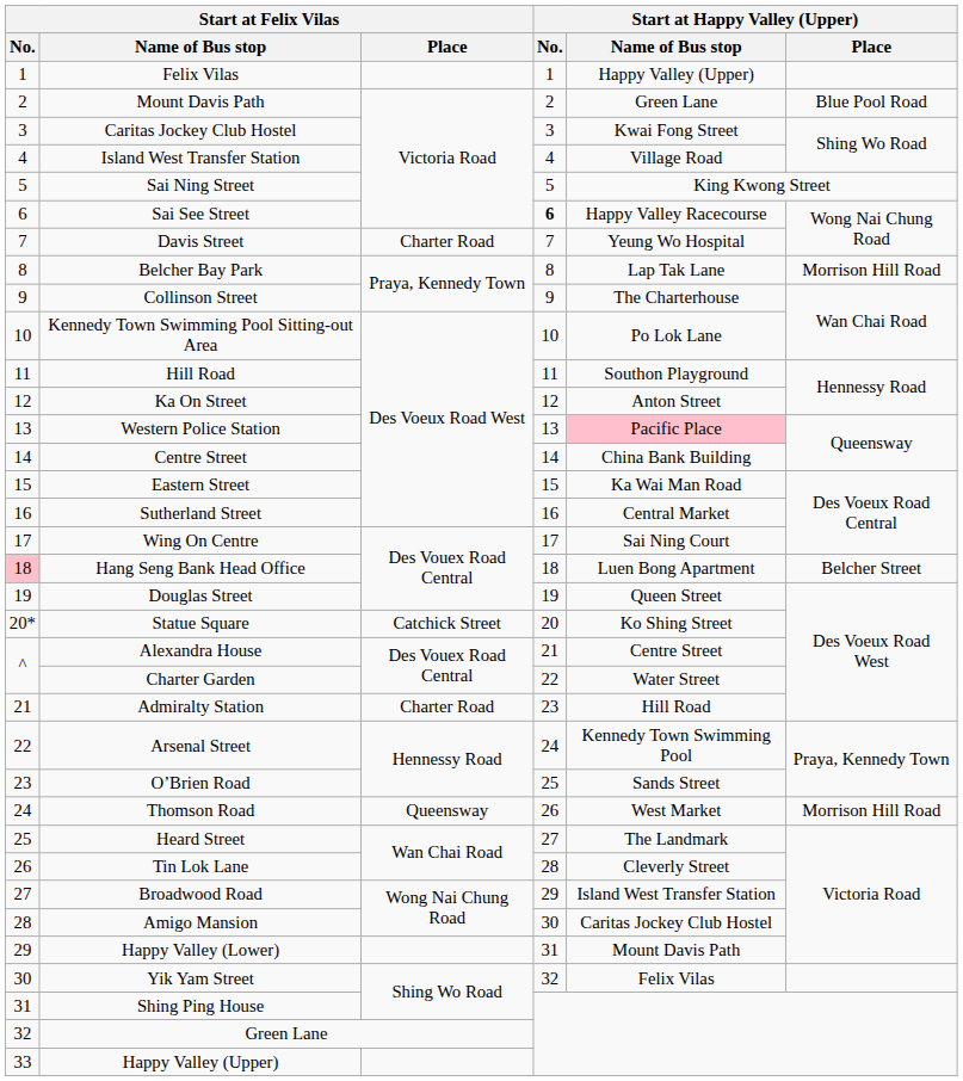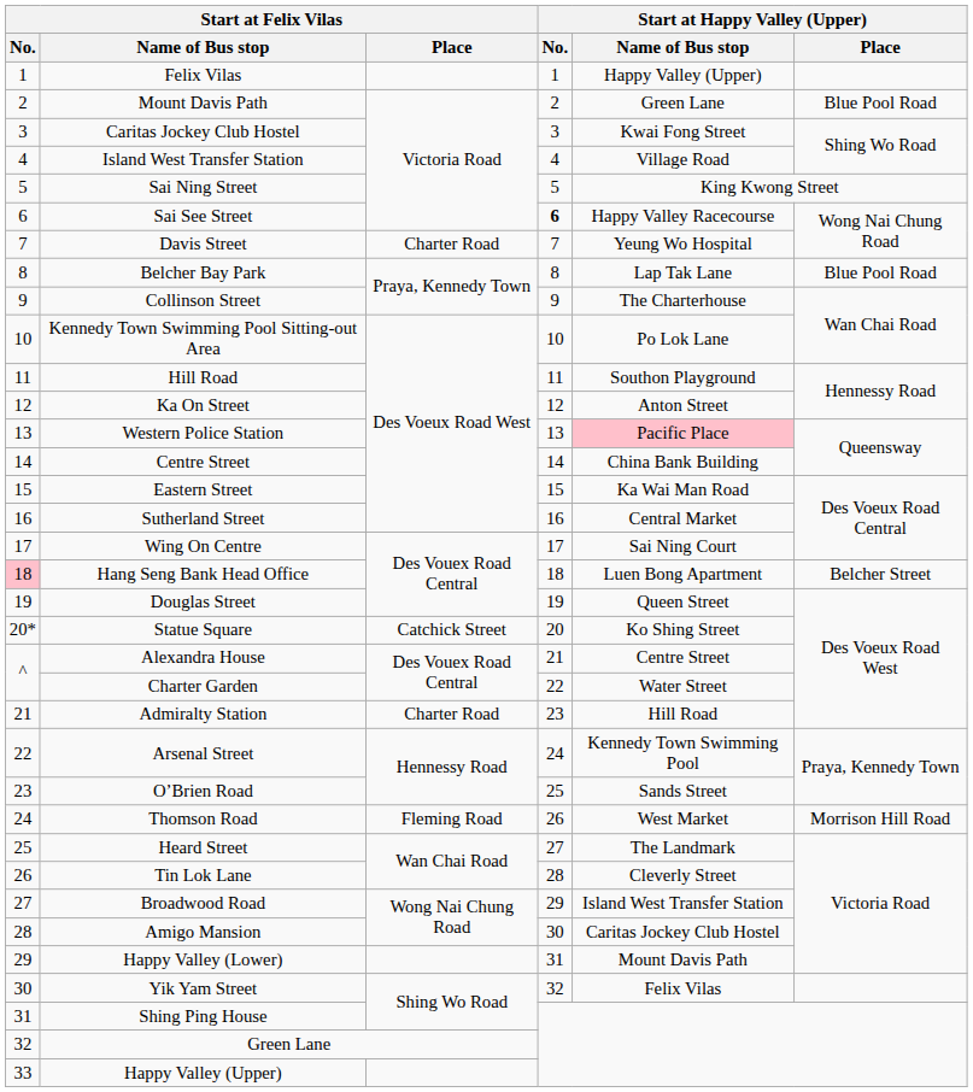Belcher Bay Park | Start at Happy Valley (Upper) / Place: Morrison Hill Road -> Blue Pool Road
Thomson Road | Start at Felix Vilas / Place: Queensway -> Fleming Road
